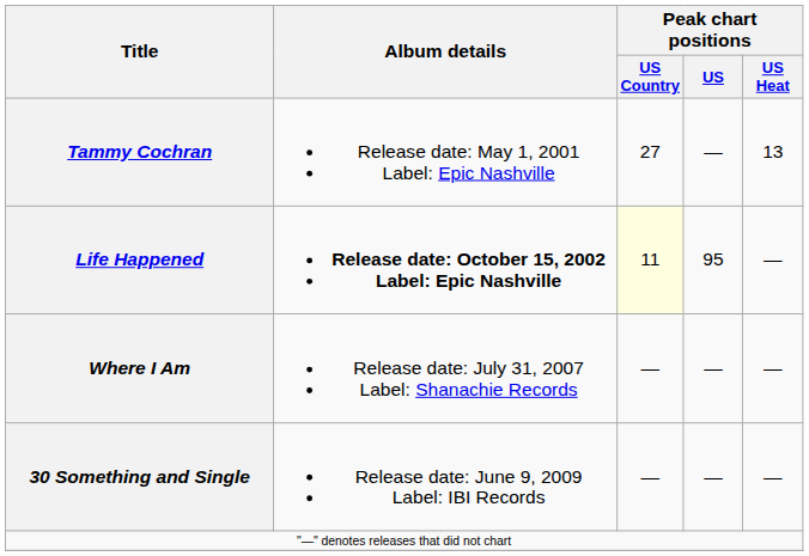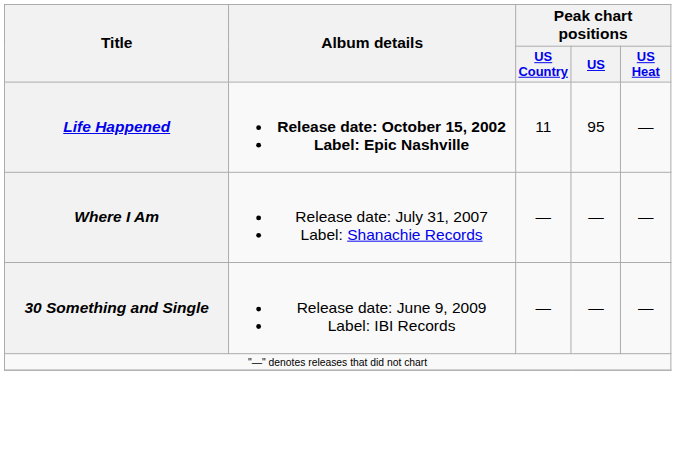- row: Tammy Cochran | Release date: May 1, 2001 Label: Epic Nashville | 27 | — | 13
Life Happened | Peak chart positions / US Country: lightyellow background -> no background
